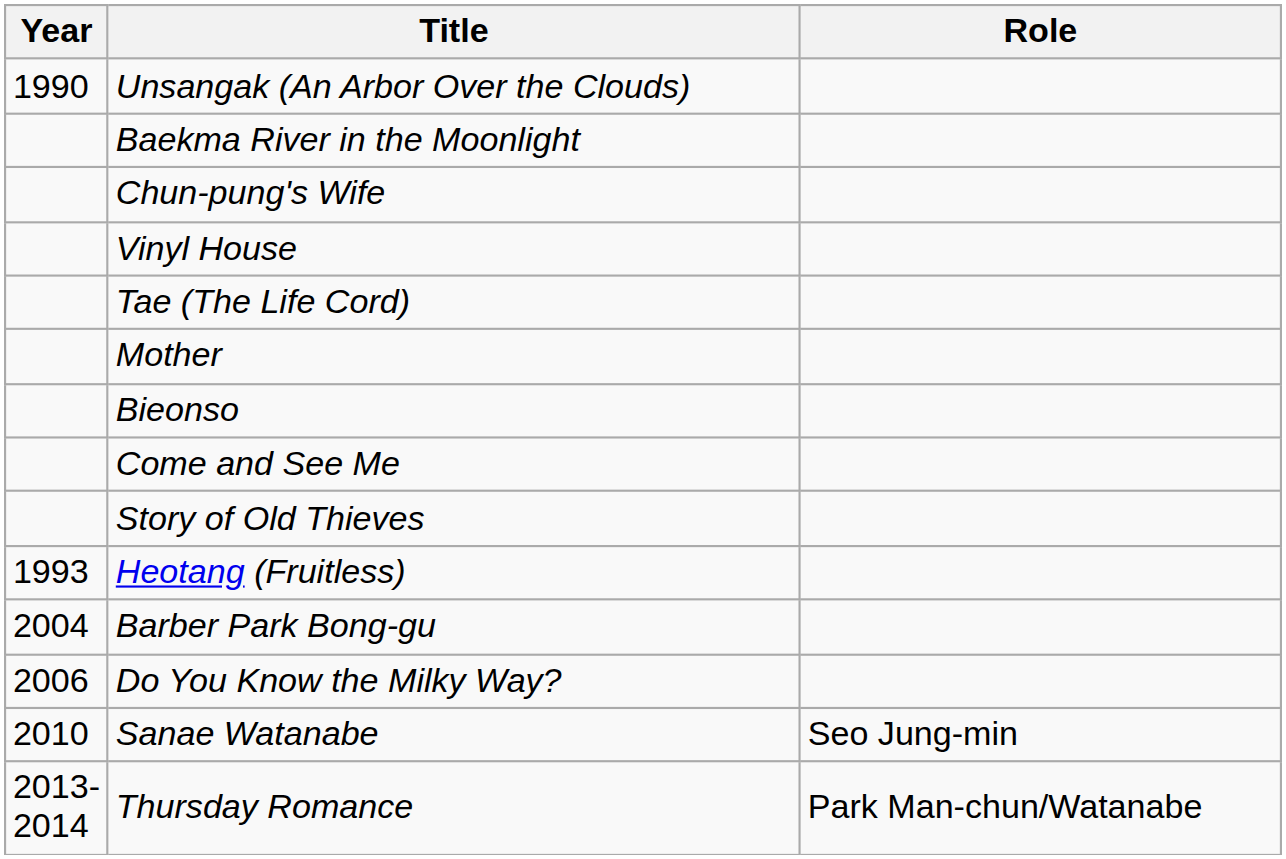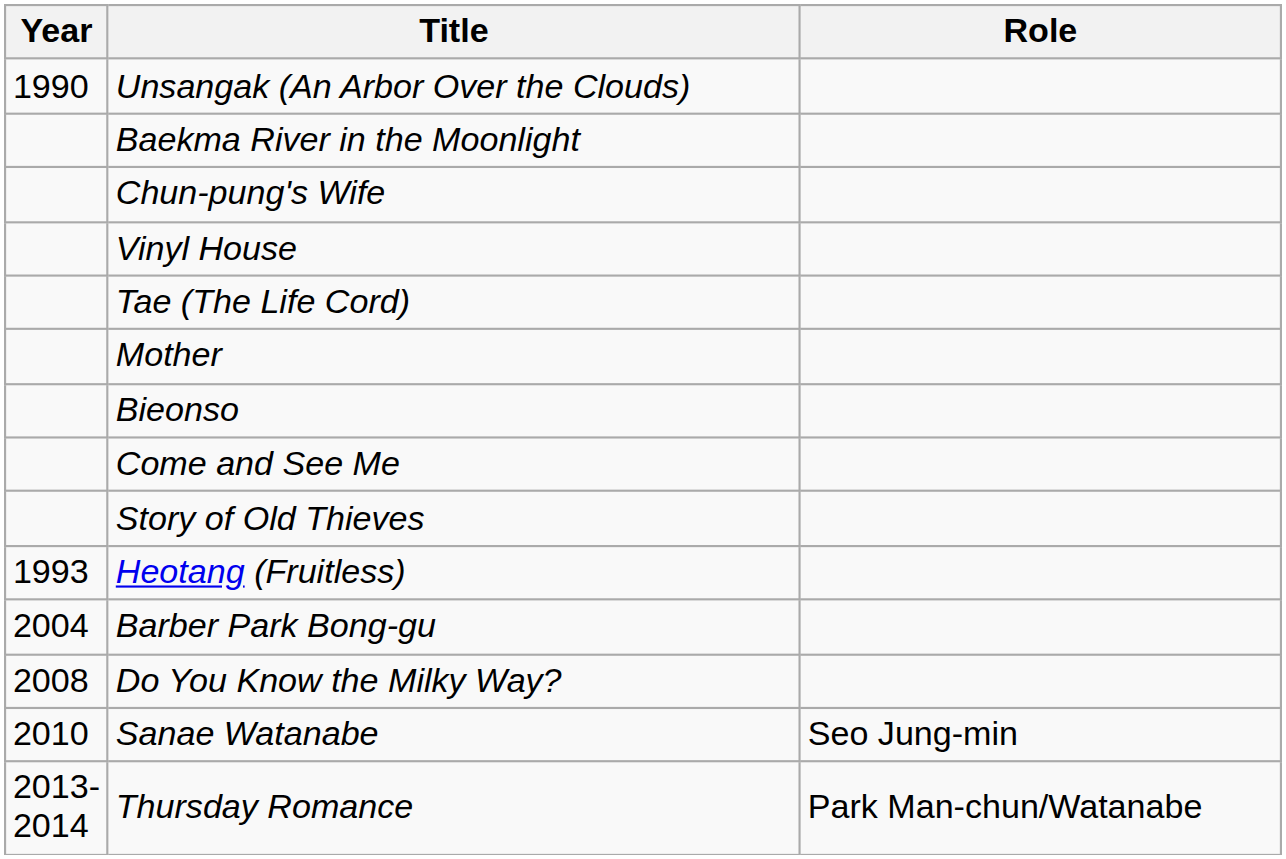Do You Know the Milky Way? | Year: 2006 -> 2008
